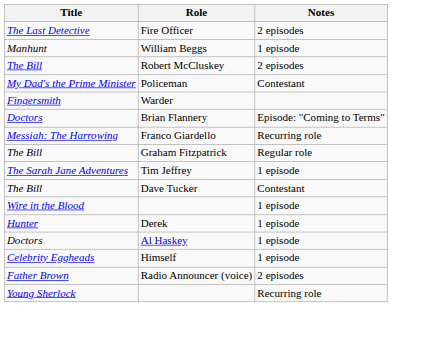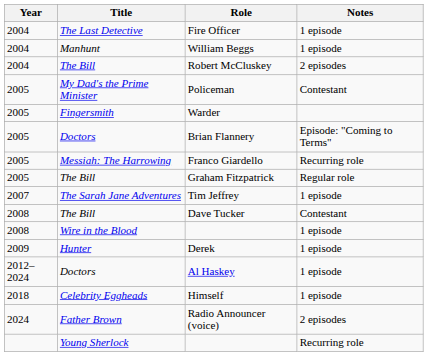+ column: Year | 2004 | 2004 | 2004 | 2005 | 2005 | 2005 | 2005 | 2005 | 2007 | 2008 | 2008 | 2009 | 2012–2024 | 2018 | 2024
Fire Officer | Notes: 2 episodes -> 1 episode
